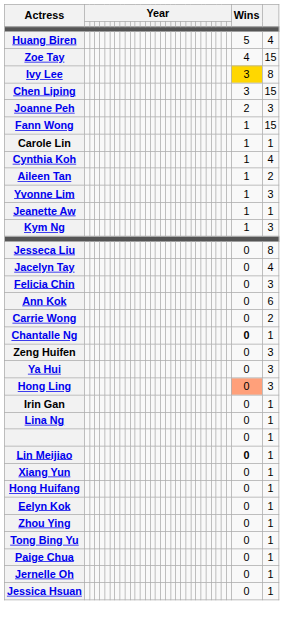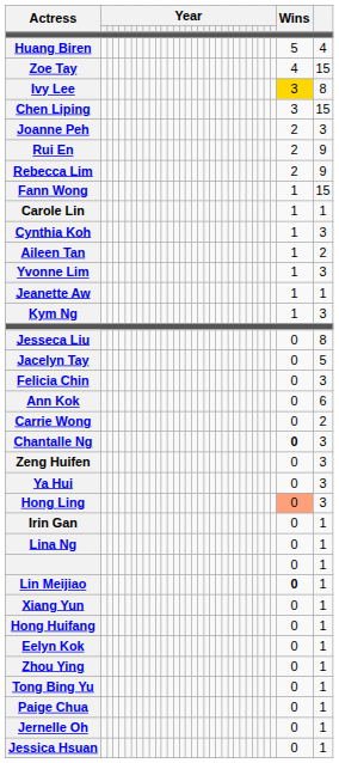+ row: Rui En | 2 | 9
+ row: Rebecca Lim | 2 | 9
Cynthia Koh | column 32: 4 -> 3
Jacelyn Tay | column 32: 4 -> 5
Chantalle Ng | column 32: 1 -> 3
